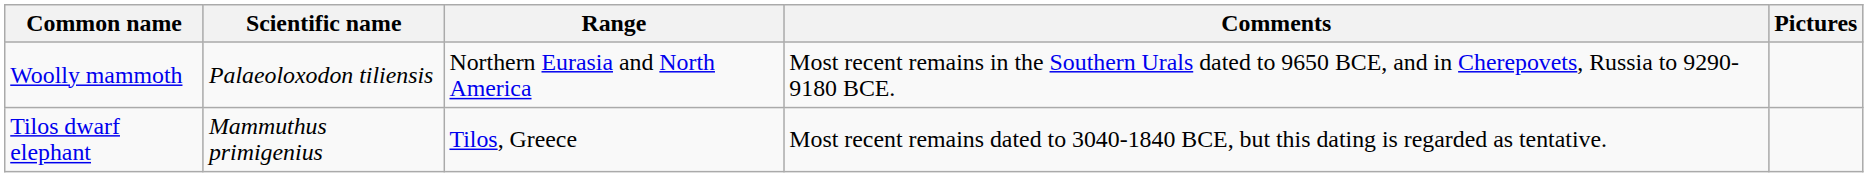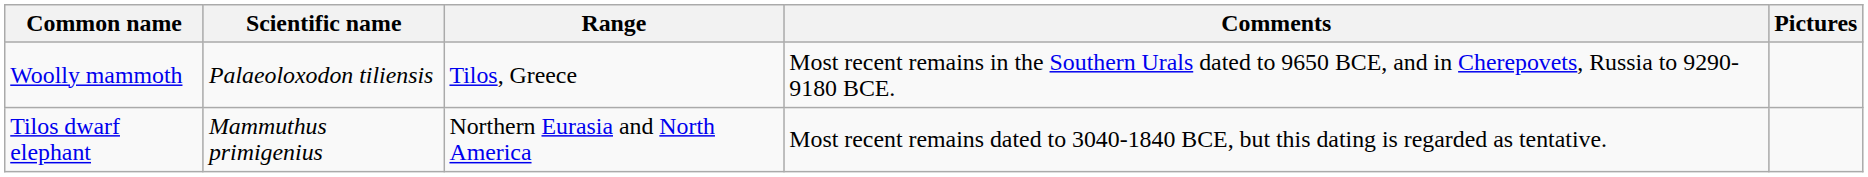Woolly mammoth | Range: Northern Eurasia and North America -> Tilos, Greece
Tilos dwarf elephant | Range: Tilos, Greece -> Northern Eurasia and North America
